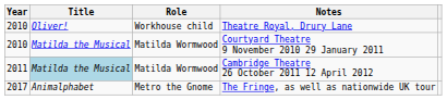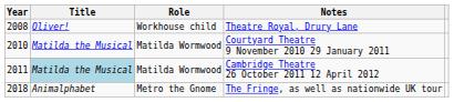Theatre Royal, Drury Lane | Year: 2010 -> 2008
The Fringe, as well as nationwide UK tour | Year: 2017 -> 2018
